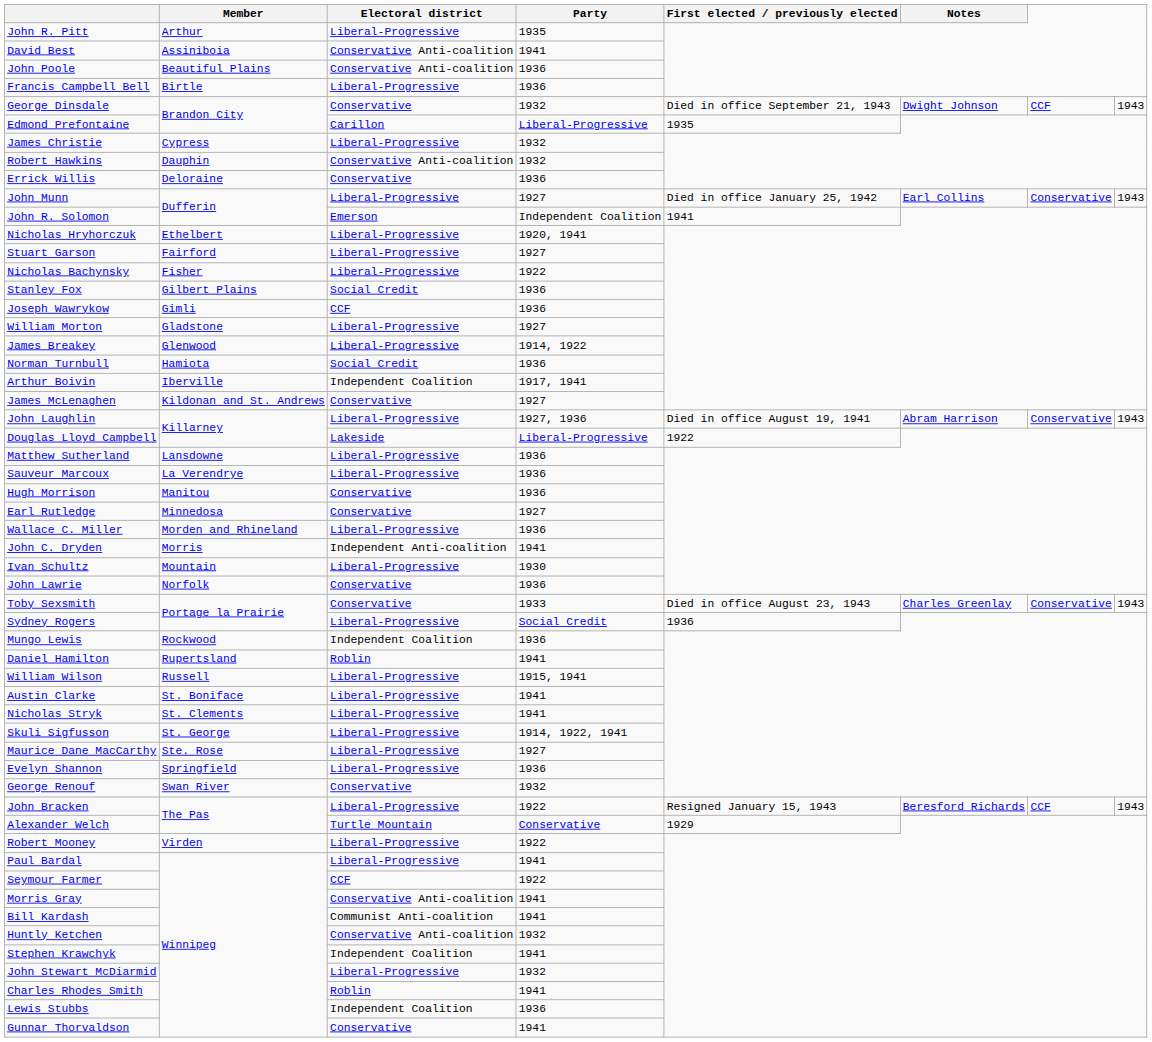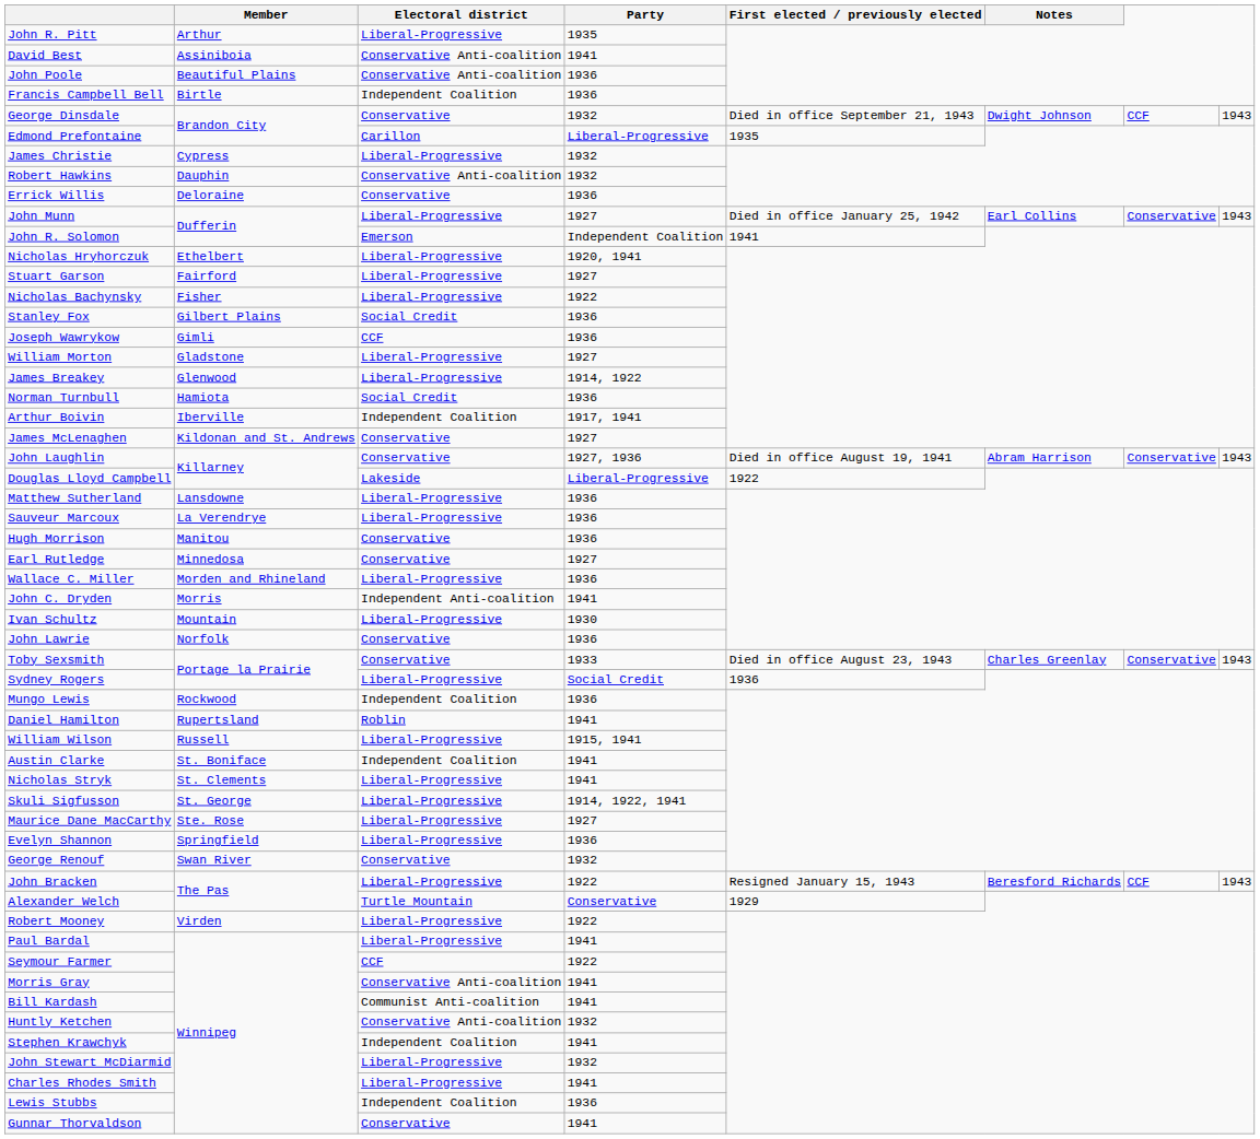Francis Campbell Bell | Electoral district: Liberal-Progressive -> Independent Coalition
John Laughlin | Electoral district: Liberal-Progressive -> Conservative
Austin Clarke | Electoral district: Liberal-Progressive -> Independent Coalition
Charles Rhodes Smith | Electoral district: Roblin -> Liberal-Progressive
